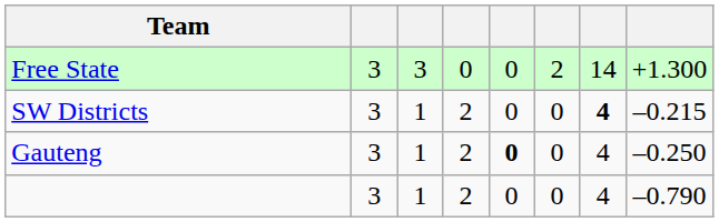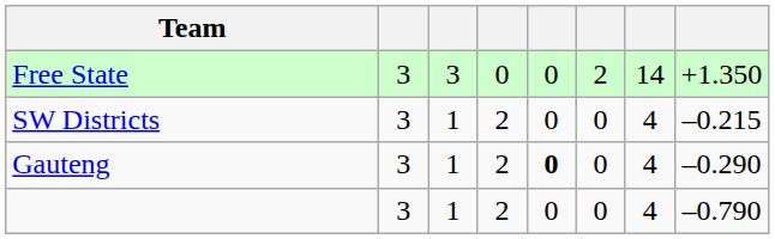Free State | column 8: +1.300 -> +1.350
SW Districts | column 7: bold -> normal
Gauteng | column 8: –0.250 -> –0.290
